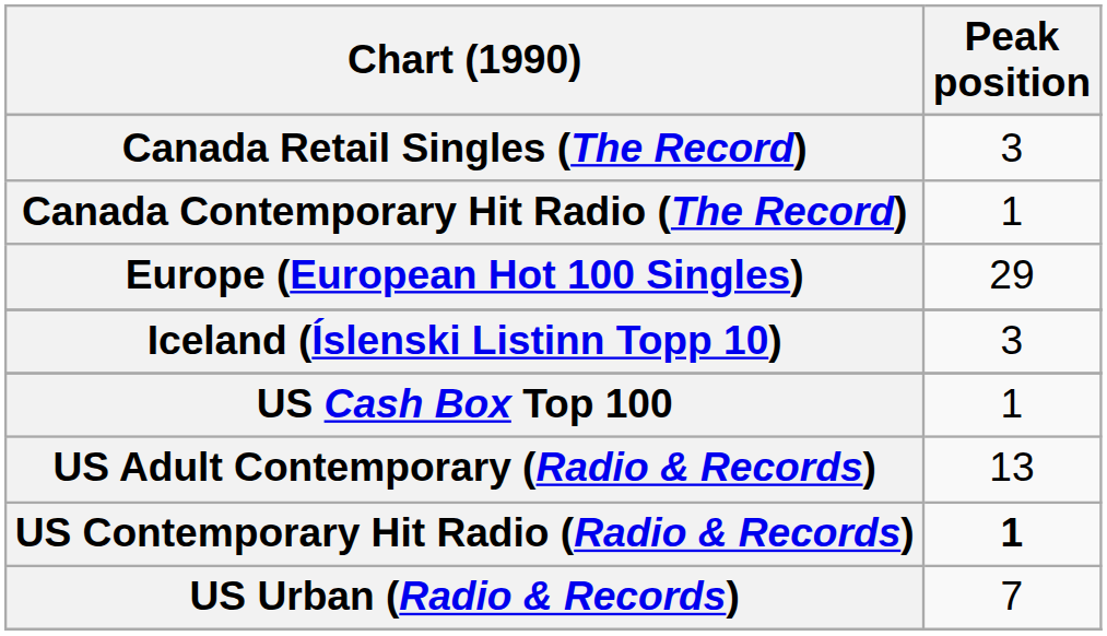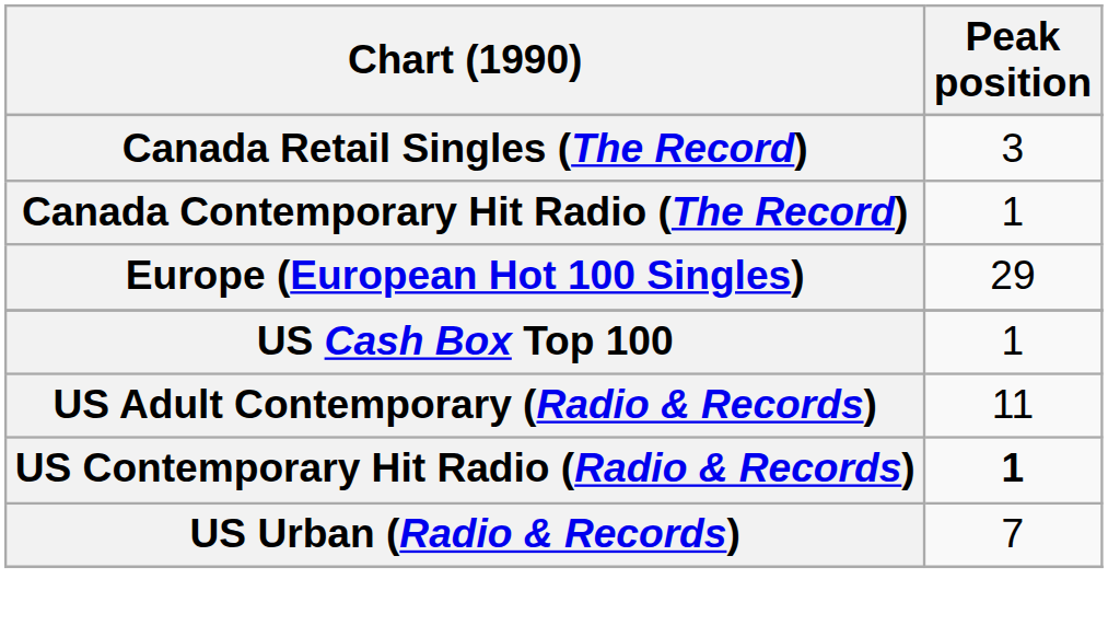- row: Iceland (Íslenski Listinn Topp 10) | 3
US Adult Contemporary (Radio & Records) | Peak position: 13 -> 11
